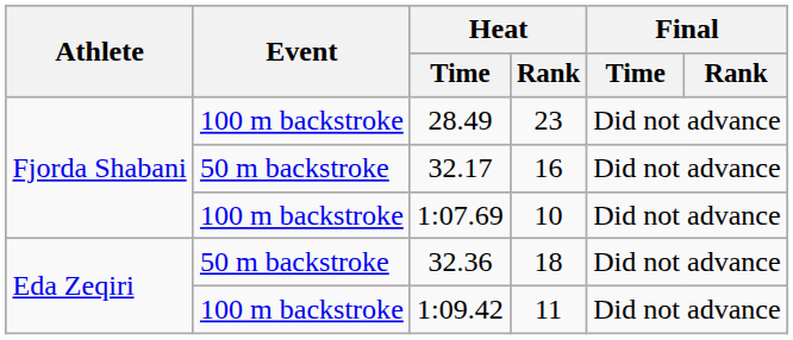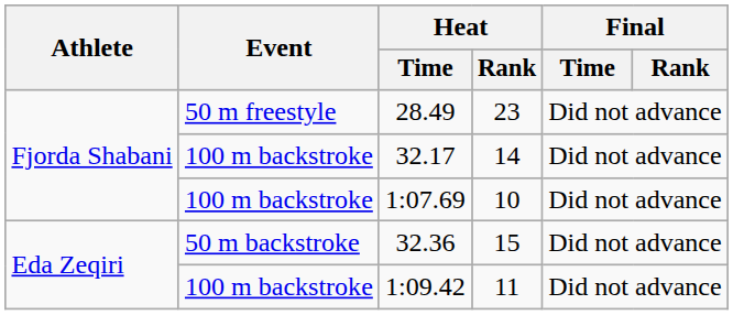28.49 | Event: 100 m backstroke -> 50 m freestyle
32.17 | Event: 50 m backstroke -> 100 m backstroke
32.17 | Heat / Rank: 16 -> 14
32.36 | Heat / Rank: 18 -> 15
